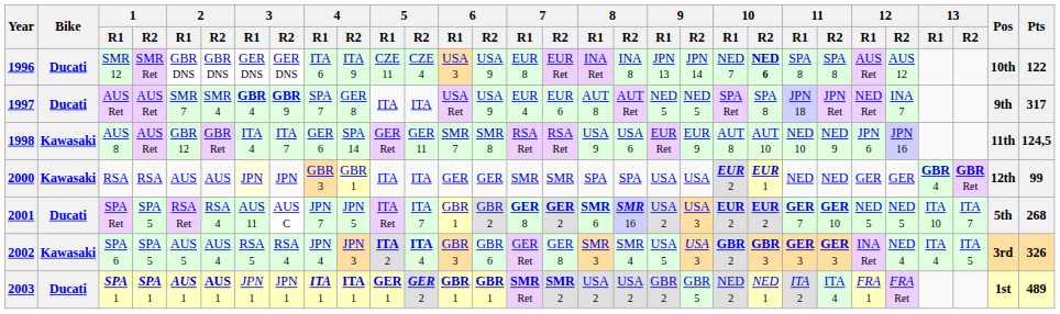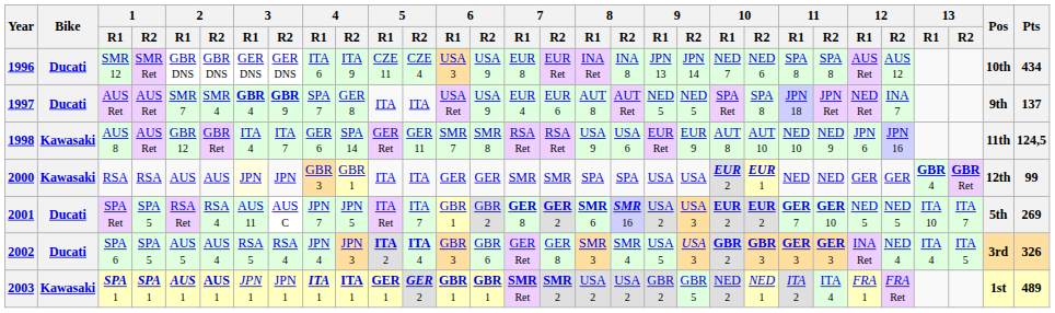1996 | 10 / R2: bold -> normal
1996 | Pts: 122 -> 434
1997 | Pts: 317 -> 137
2001 | Pts: 268 -> 269
2002 | Bike: Kawasaki -> Ducati
2003 | Bike: Ducati -> Kawasaki
